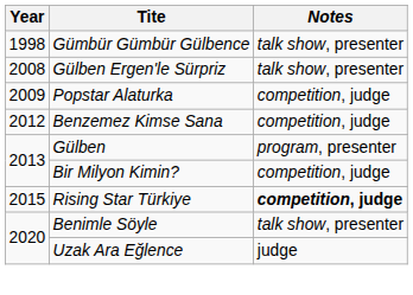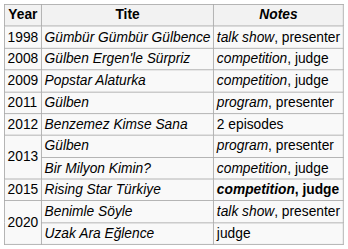Gülben Ergen'le Sürpriz | Notes: talk show, presenter -> competition, judge
+ row: 2011 | Gülben | program, presenter
Benzemez Kimse Sana | Notes: competition, judge -> 2 episodes
